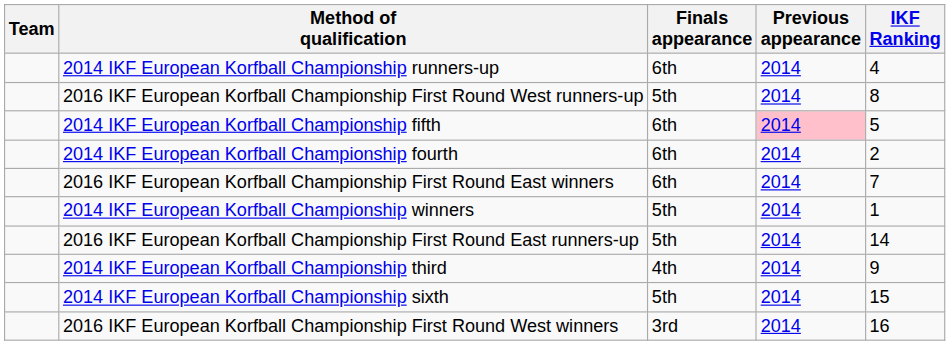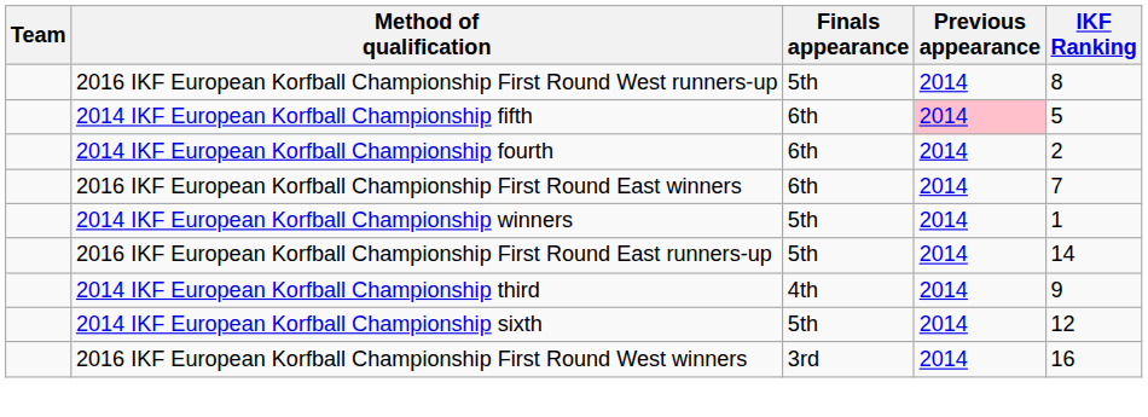- row: 2014 IKF European Korfball Championship runners-up | 6th | 2014 | 4
2014 IKF European Korfball Championship sixth | IKF Ranking: 15 -> 12
